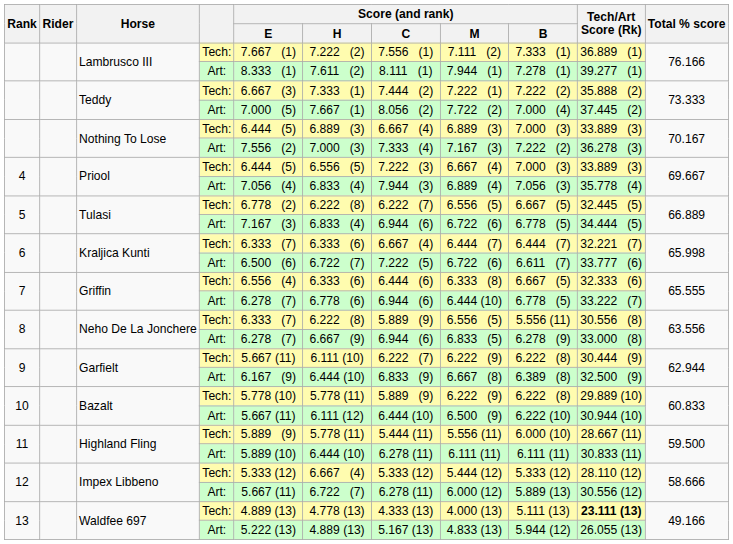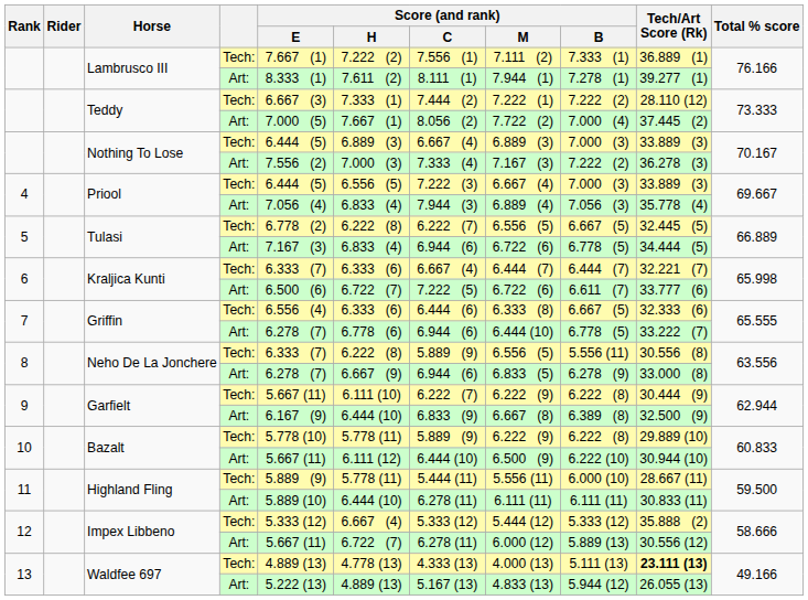Teddy / Tech: | Tech/Art Score (Rk): 35.888 (2) -> 28.110 (12)
Impex Libbeno / Tech: | Tech/Art Score (Rk): 28.110 (12) -> 35.888 (2)
